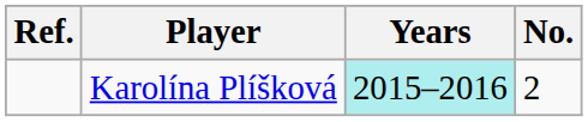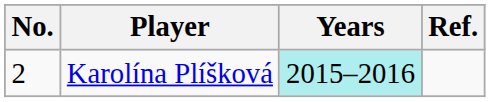columns swapped: No. <-> Ref.
